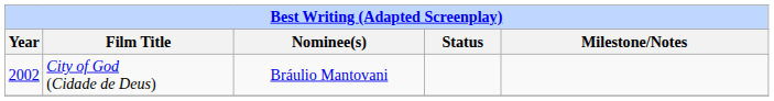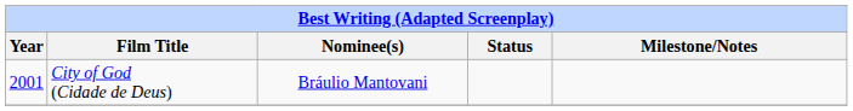City of God (Cidade de Deus) | Year: 2002 -> 2001
